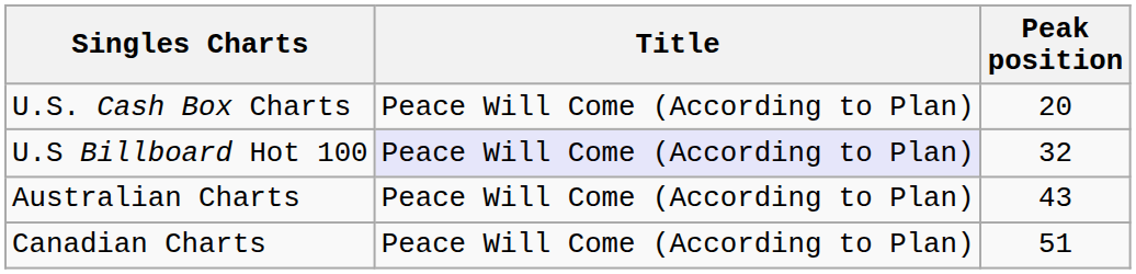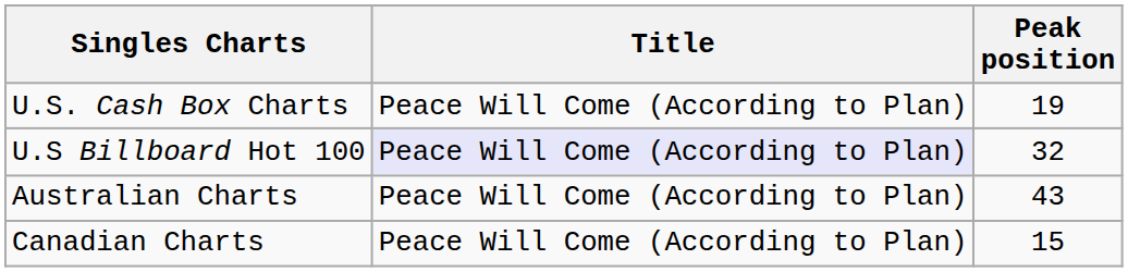U.S. Cash Box Charts | Peak position: 20 -> 19
Canadian Charts | Peak position: 51 -> 15
